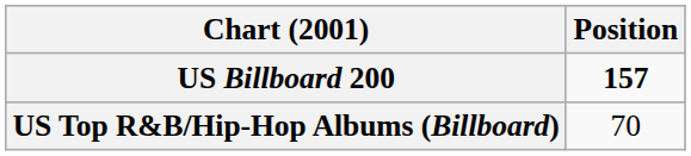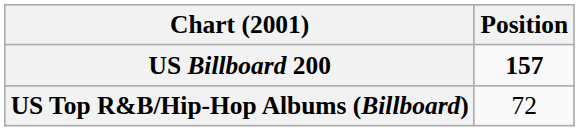US Top R&B/Hip-Hop Albums (Billboard) | Position: 70 -> 72
